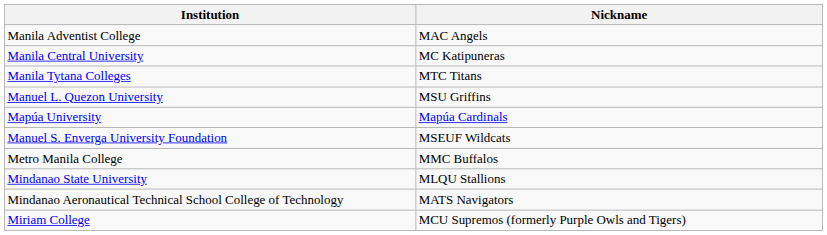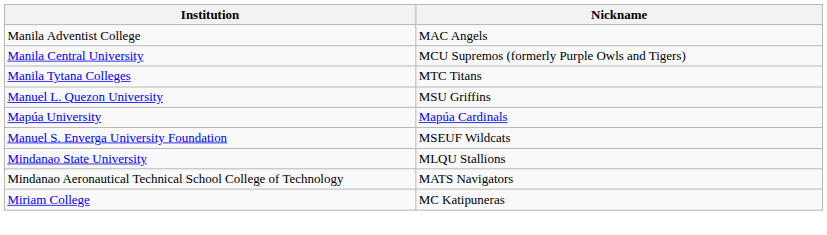Manila Central University | Nickname: MC Katipuneras -> MCU Supremos (formerly Purple Owls and Tigers)
- row: Metro Manila College | MMC Buffalos
Miriam College | Nickname: MCU Supremos (formerly Purple Owls and Tigers) -> MC Katipuneras
